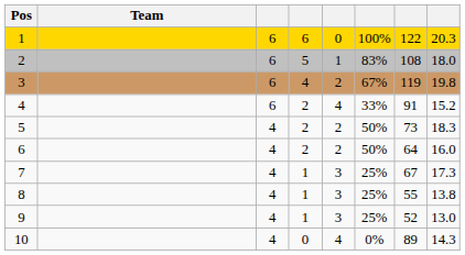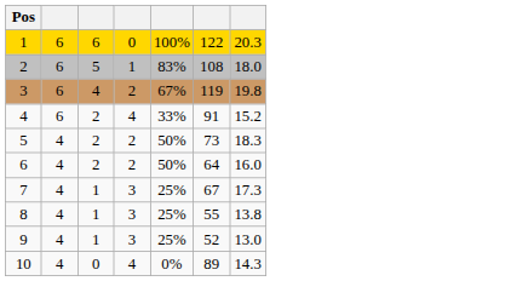- column: Team
